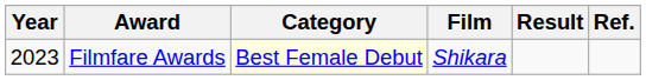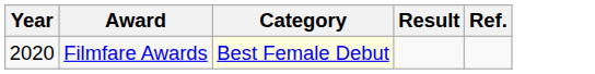- column: Film | Shikara
Filmfare Awards | Year: 2023 -> 2020
